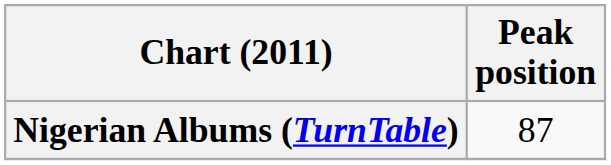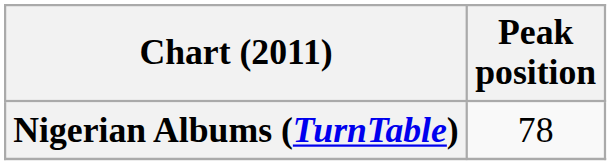Nigerian Albums (TurnTable) | Peak position: 87 -> 78
